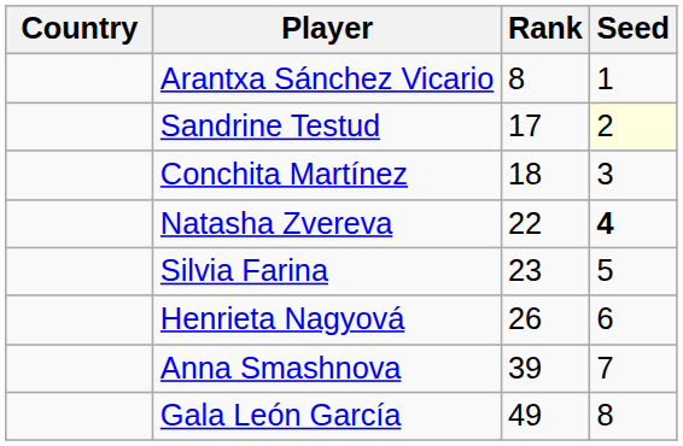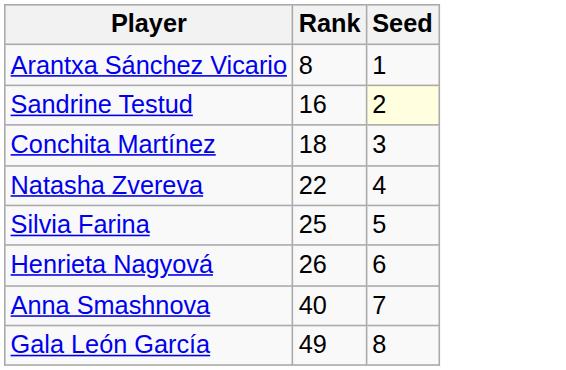- column: Country
Sandrine Testud | Rank: 17 -> 16
Natasha Zvereva | Seed: bold -> normal
Silvia Farina | Rank: 23 -> 25
Anna Smashnova | Rank: 39 -> 40
